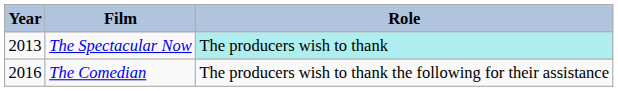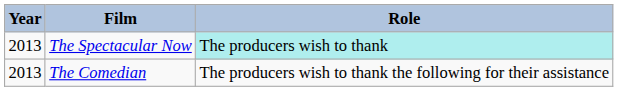The Comedian | Year: 2016 -> 2013
